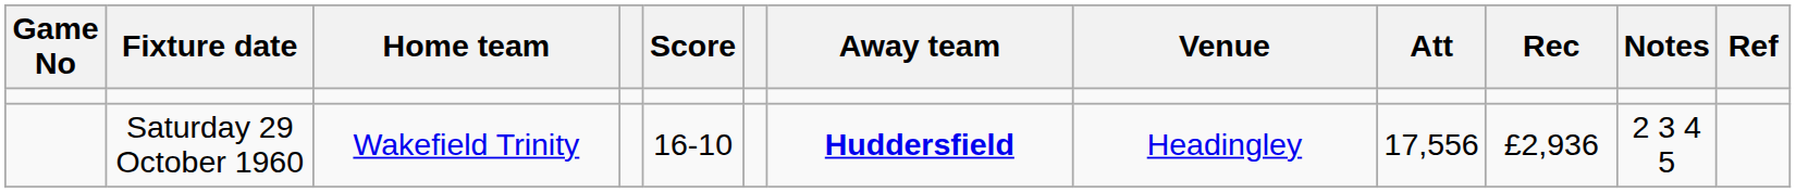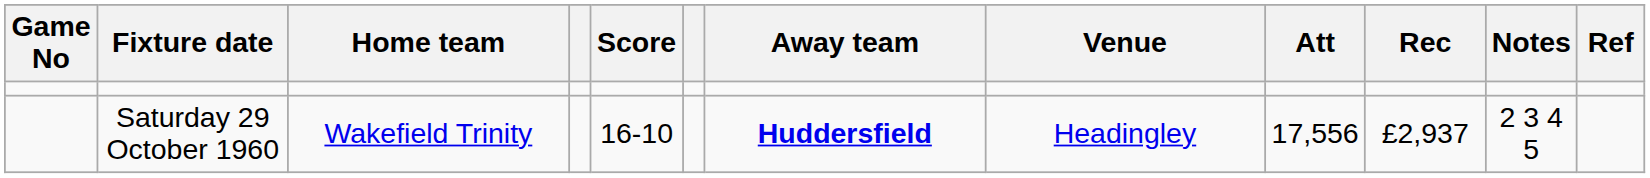Saturday 29 October 1960 | Rec: £2,936 -> £2,937
